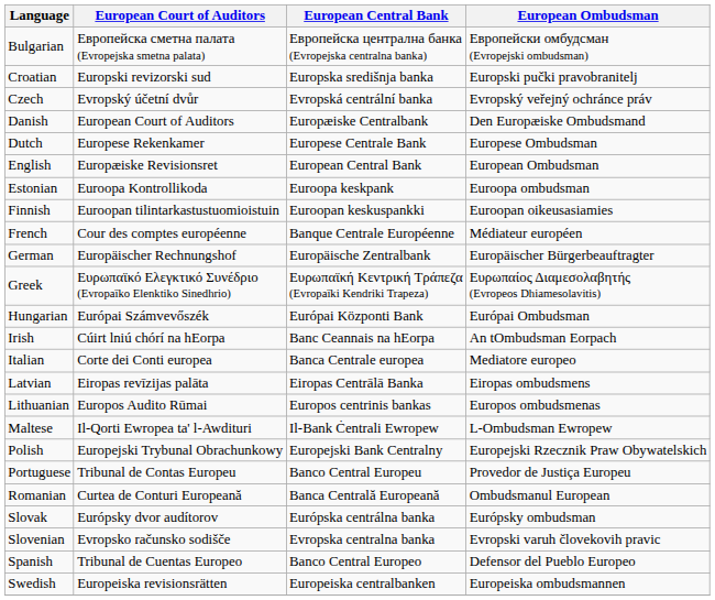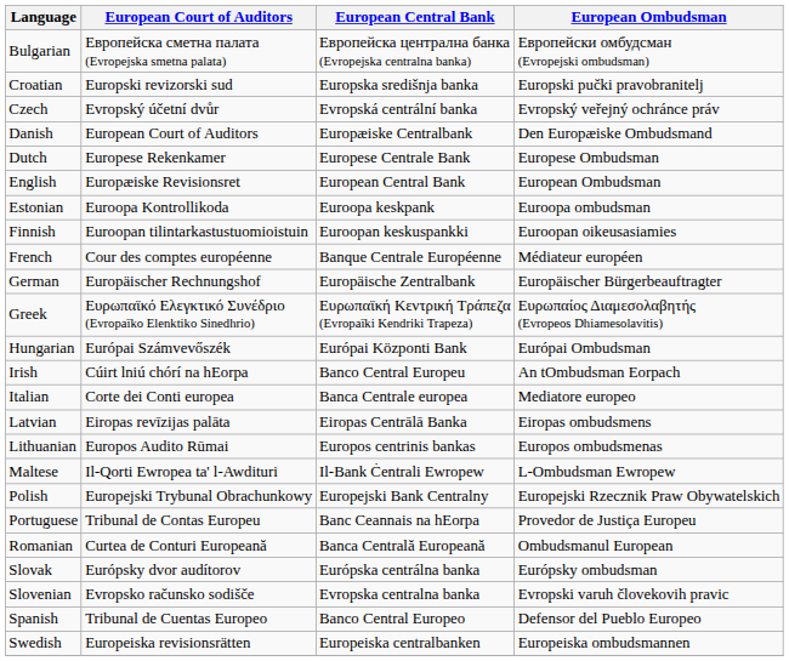Irish | European Central Bank: Banc Ceannais na hEorpa -> Banco Central Europeu
Portuguese | European Central Bank: Banco Central Europeu -> Banc Ceannais na hEorpa
